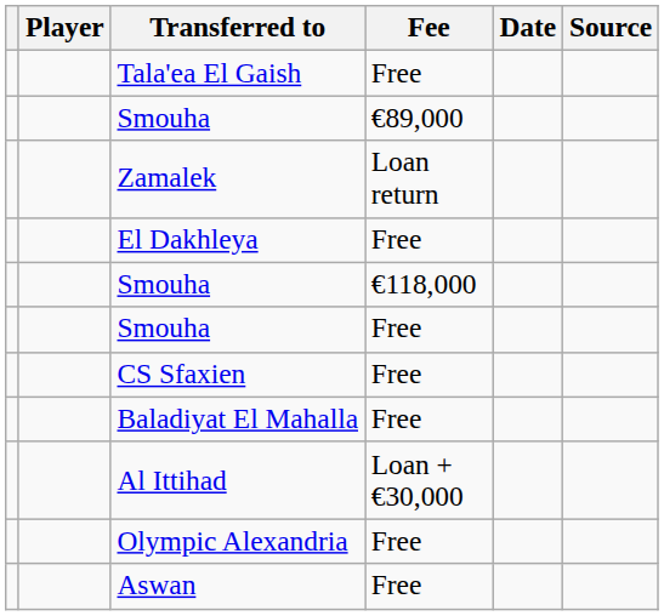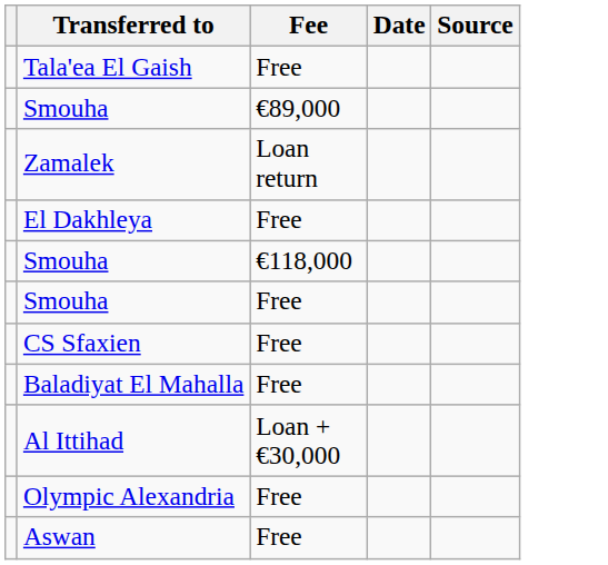- column: Player
